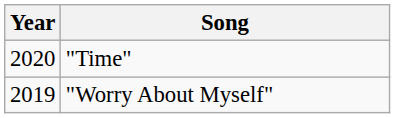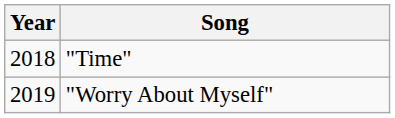"Time" | Year: 2020 -> 2018
